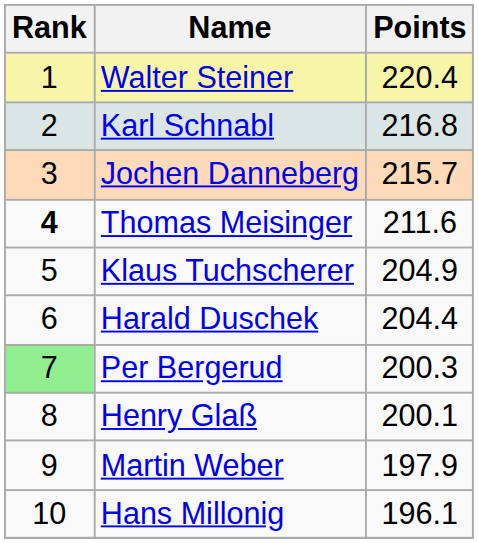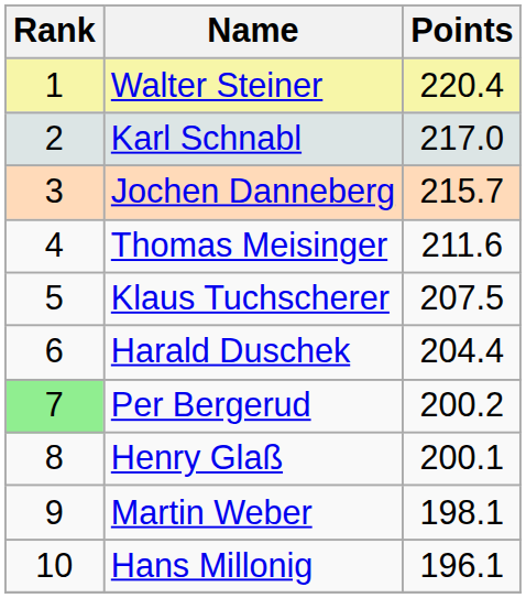Karl Schnabl | Points: 216.8 -> 217.0
Thomas Meisinger | Rank: bold -> normal
Klaus Tuchscherer | Points: 204.9 -> 207.5
Per Bergerud | Points: 200.3 -> 200.2
Martin Weber | Points: 197.9 -> 198.1
